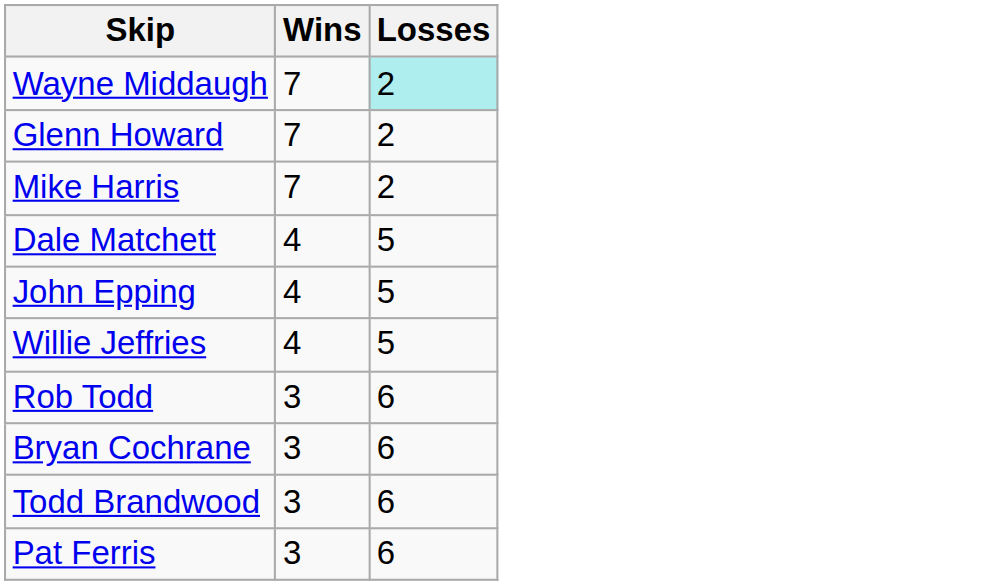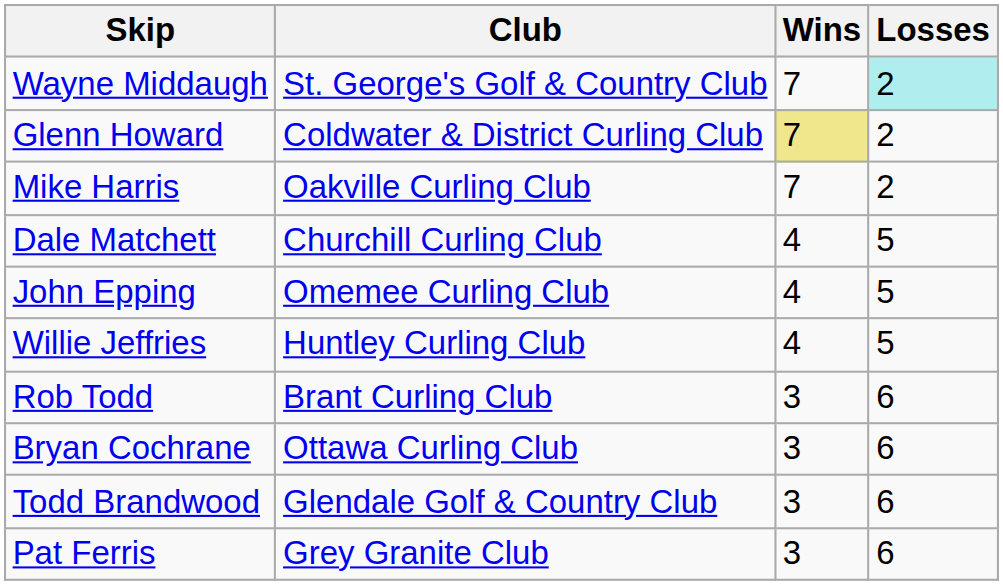+ column: Club | St. George's Golf & Country Club | Coldwater & District Curling Club | Oakville Curling Club | Churchill Curling Club | Omemee Curling Club | Huntley Curling Club | Brant Curling Club | Ottawa Curling Club | Glendale Golf & Country Club | Grey Granite Club
Glenn Howard | Wins: no background -> khaki background
